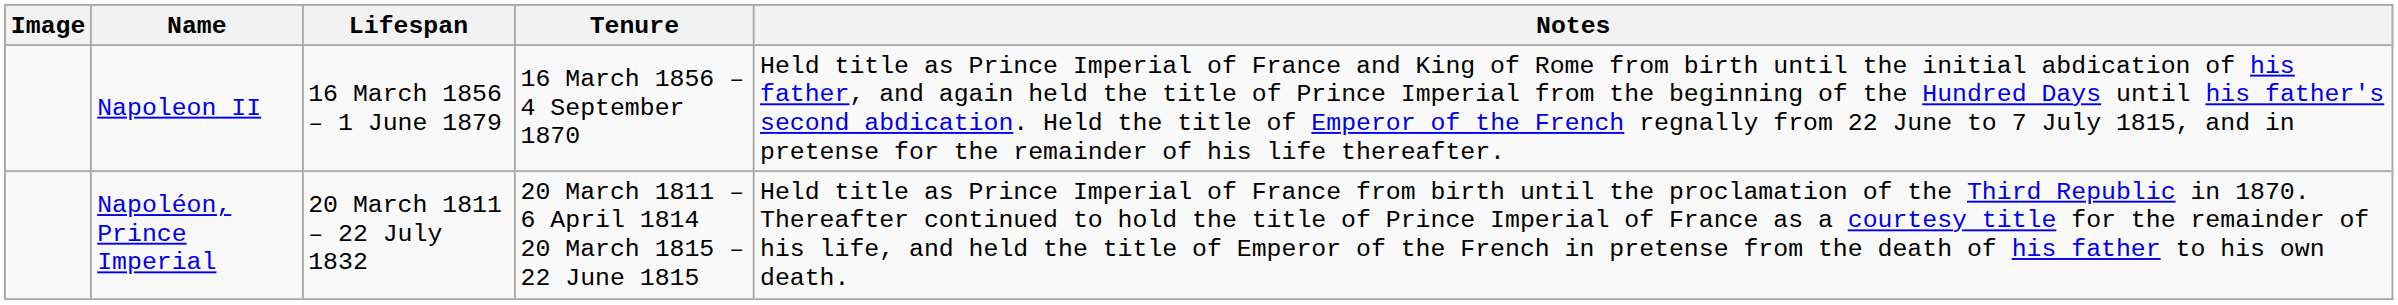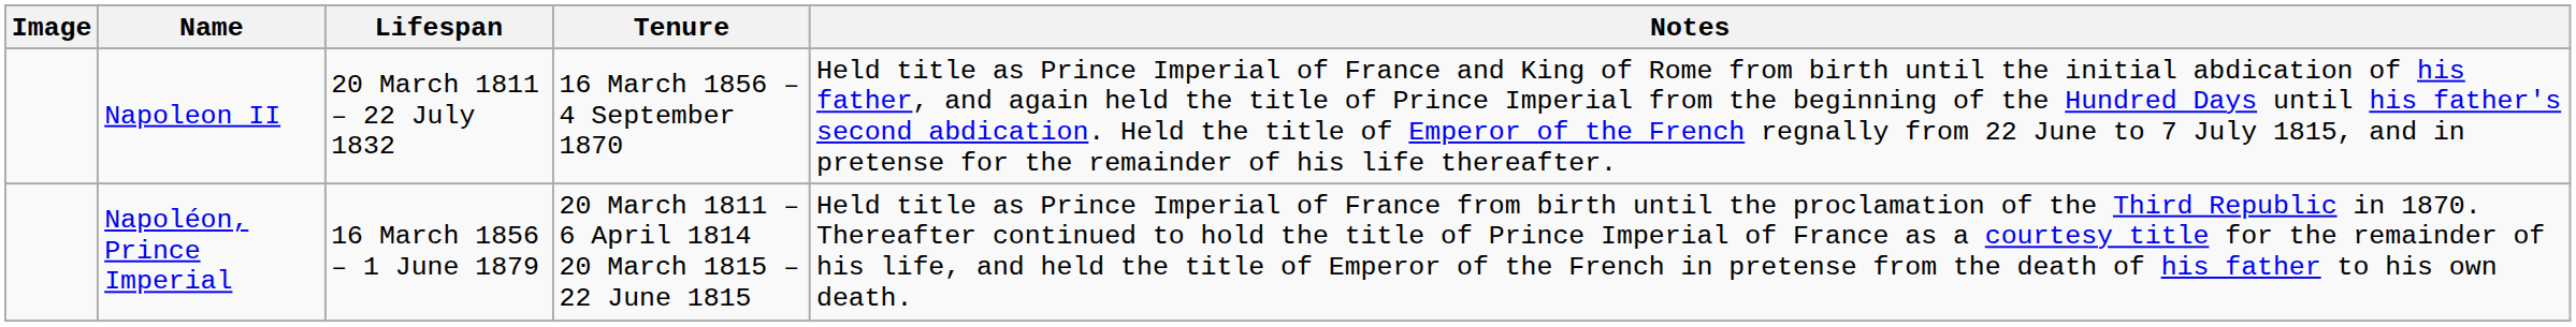Napoleon II | Lifespan: 16 March 1856 – 1 June 1879 -> 20 March 1811 – 22 July 1832
Napoléon, Prince Imperial | Lifespan: 20 March 1811 – 22 July 1832 -> 16 March 1856 – 1 June 1879
